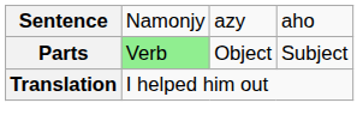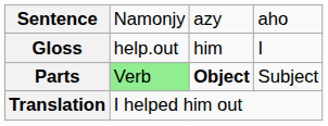+ row: Gloss | help.out | him | I
Parts | column 3: normal -> bold
